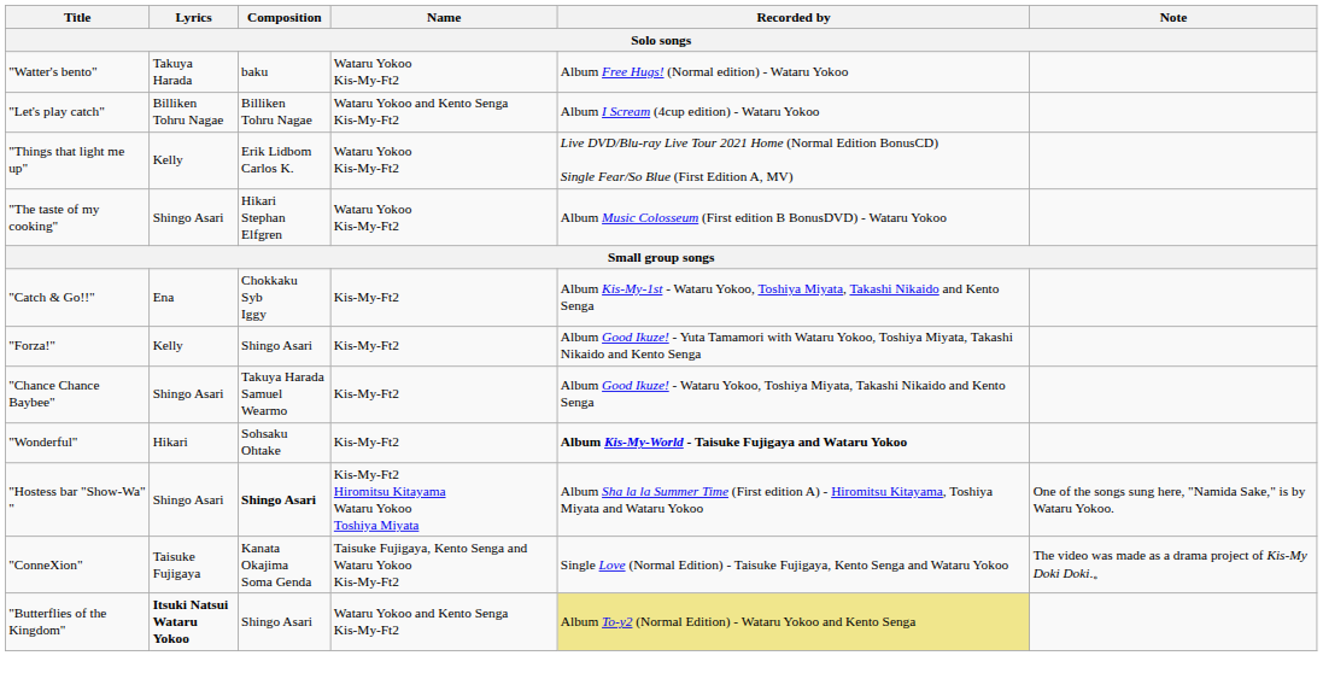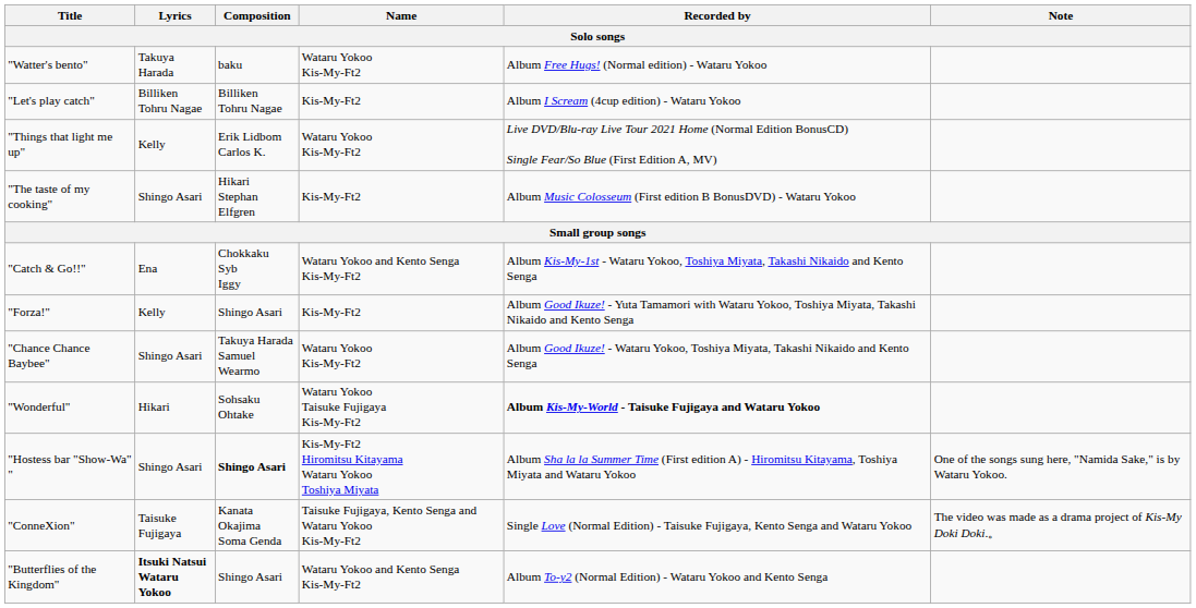"Let's play catch" | Name: Wataru Yokoo and Kento Senga Kis-My-Ft2 -> Kis-My-Ft2
"The taste of my cooking" | Name: Wataru Yokoo Kis-My-Ft2 -> Kis-My-Ft2
"Catch & Go!!" | Name: Kis-My-Ft2 -> Wataru Yokoo and Kento Senga Kis-My-Ft2
"Chance Chance Baybee" | Name: Kis-My-Ft2 -> Wataru Yokoo Kis-My-Ft2
"Wonderful" | Name: Kis-My-Ft2 -> Wataru Yokoo Taisuke Fujigaya Kis-My-Ft2
"Butterflies of the Kingdom" | Recorded by: khaki background -> no background
